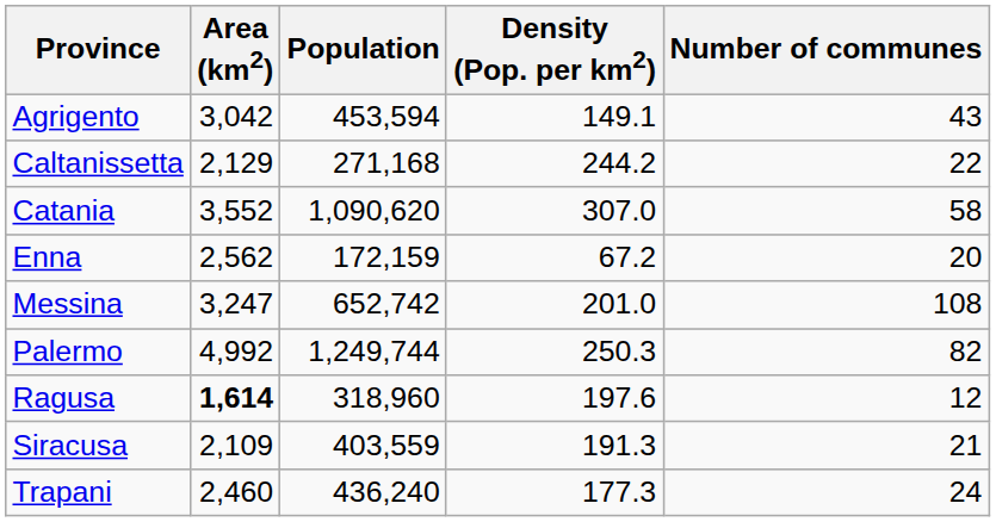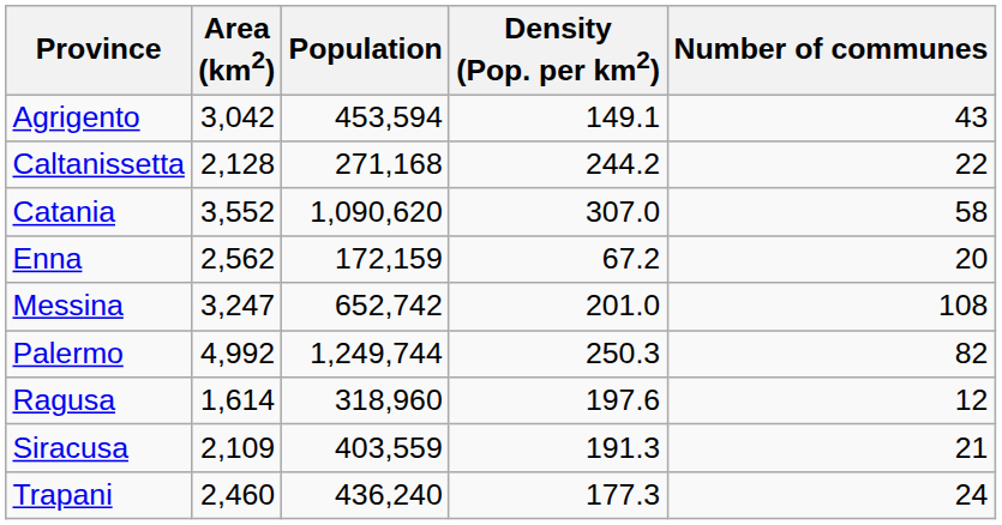Caltanissetta | Area (km2): 2,129 -> 2,128
Ragusa | Area (km2): bold -> normal
